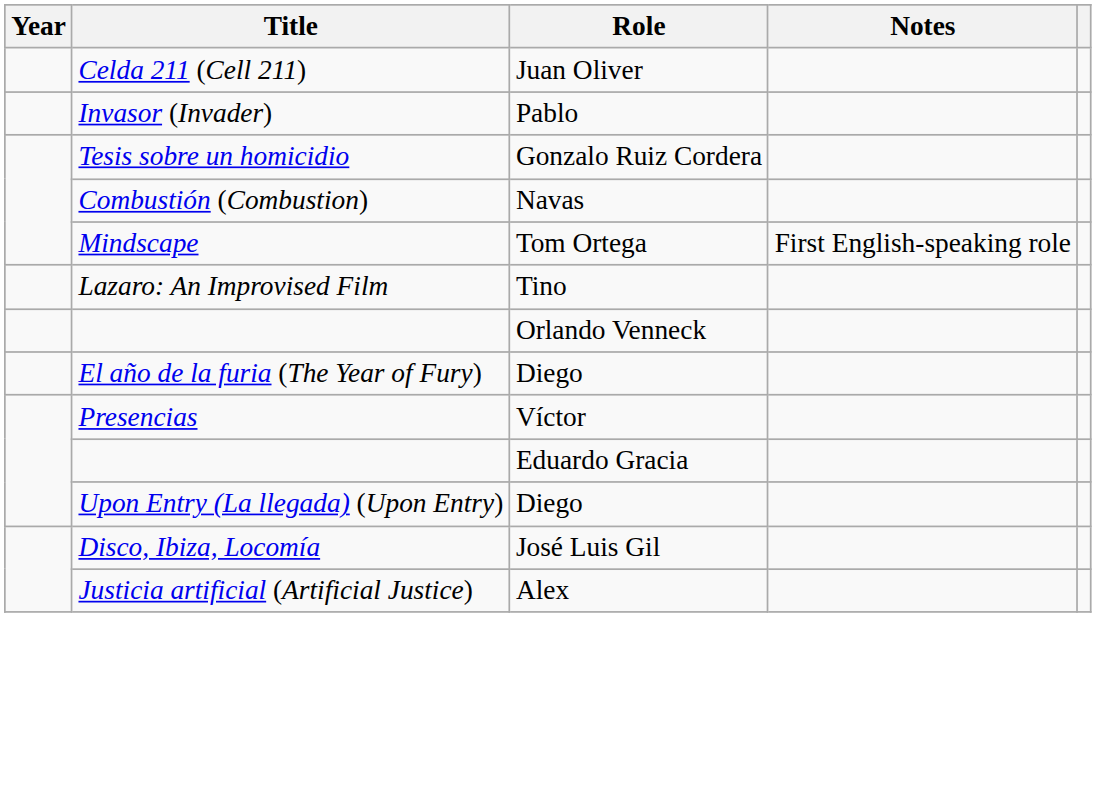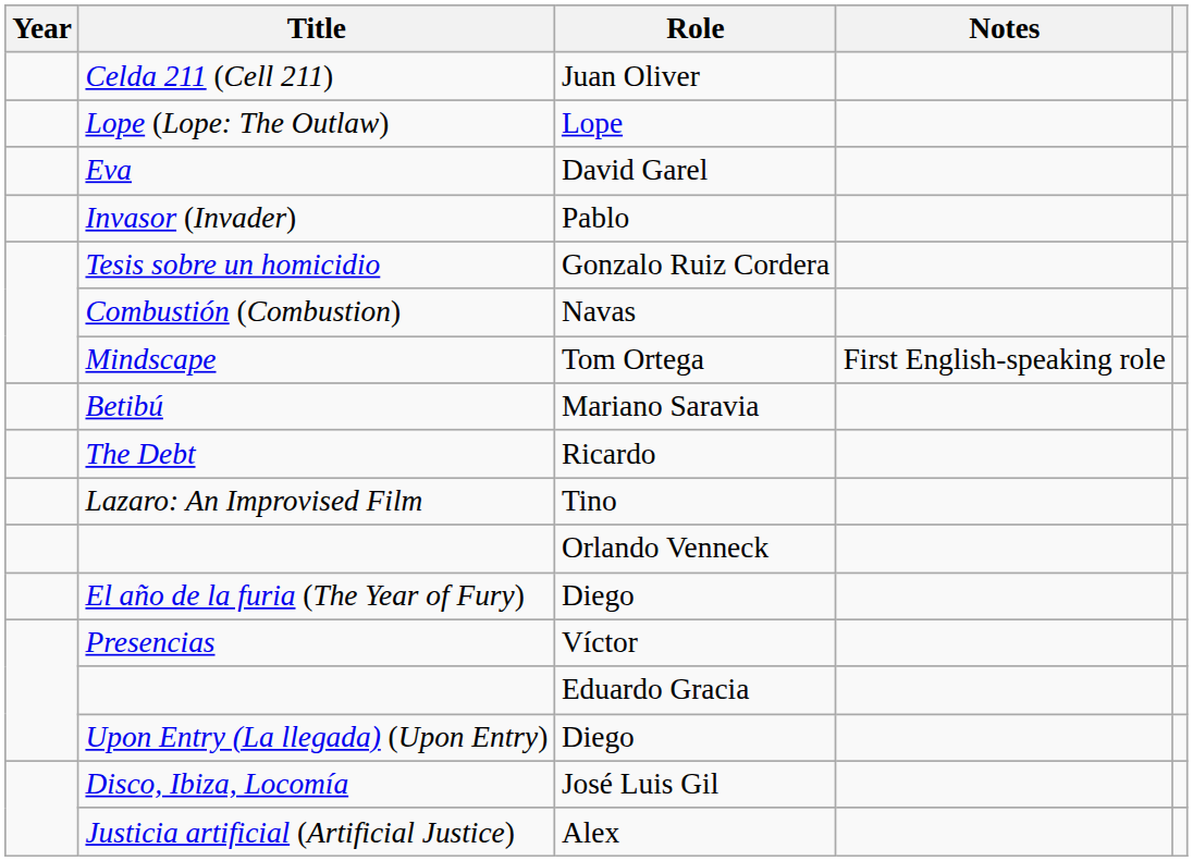+ row: Lope (Lope: The Outlaw) | Lope
+ row: Eva | David Garel
+ row: Betibú | Mariano Saravia
+ row: The Debt | Ricardo
